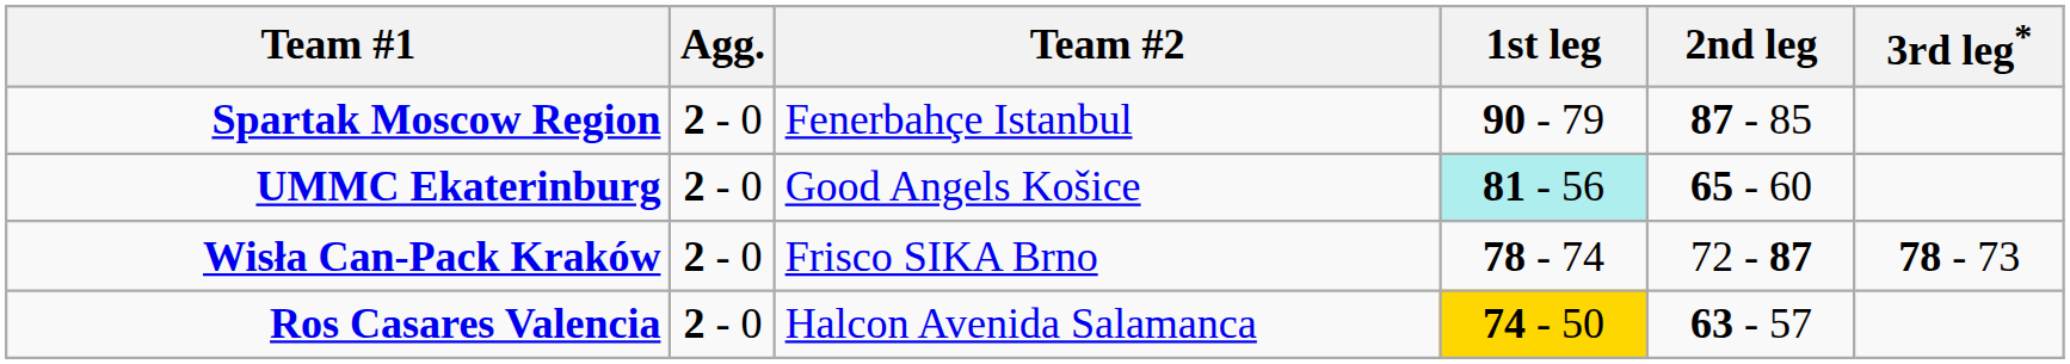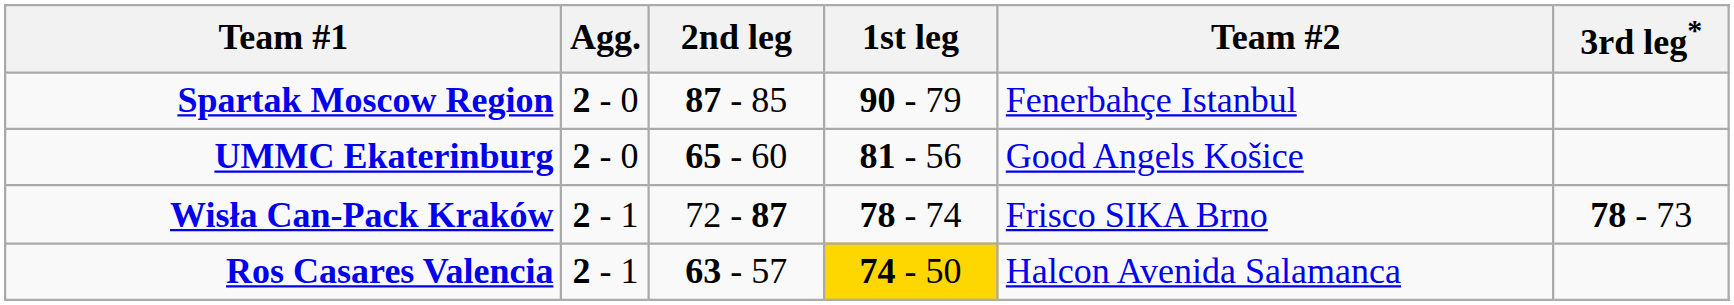columns swapped: Team #2 <-> 2nd leg
UMMC Ekaterinburg | 1st leg: paleturquoise background -> no background
Wisła Can-Pack Kraków | Agg.: 2 - 0 -> 2 - 1
Ros Casares Valencia | Agg.: 2 - 0 -> 2 - 1
